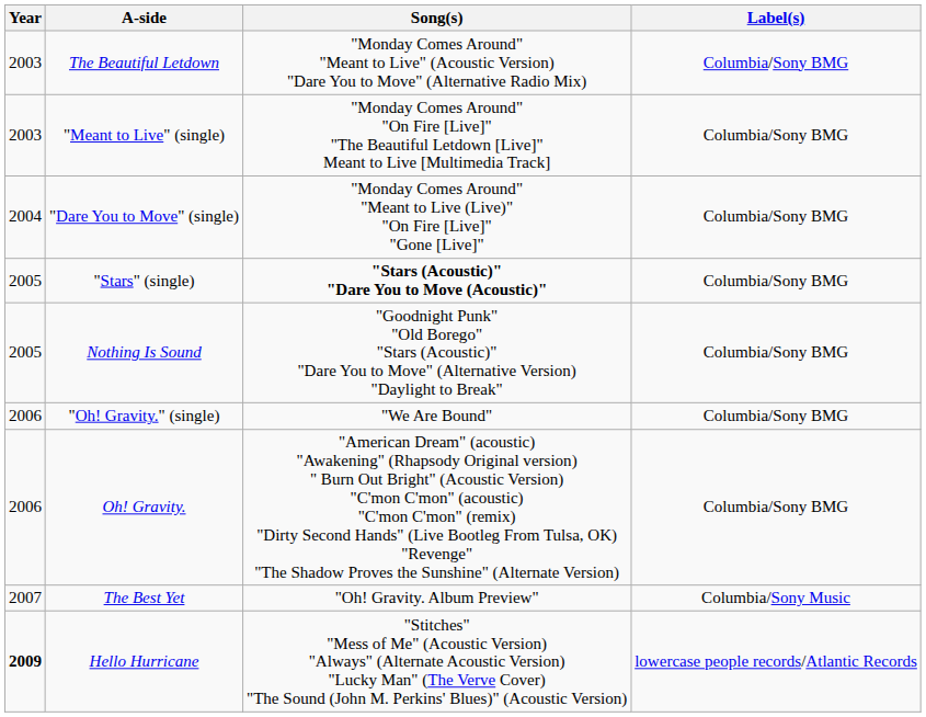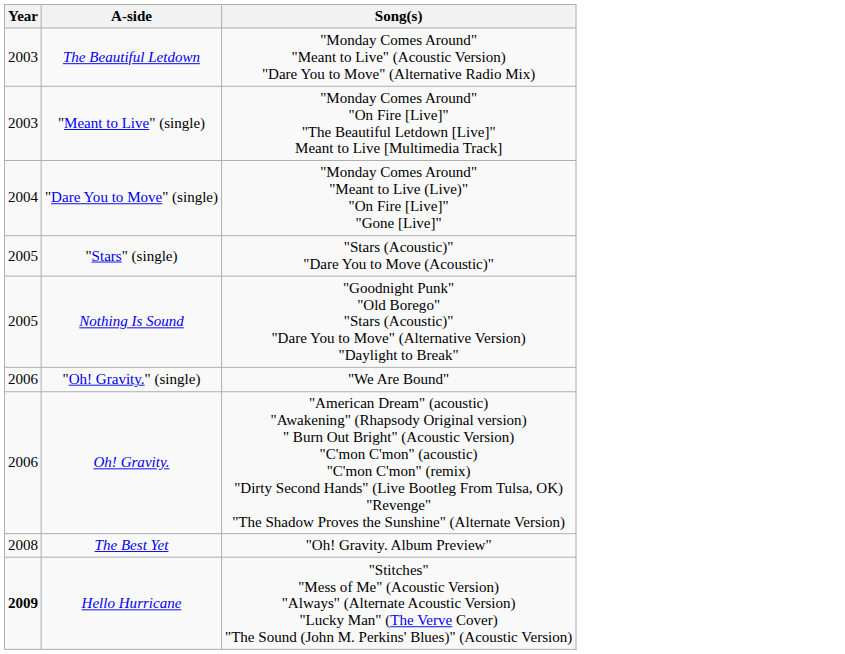- column: Label(s) | Columbia/Sony BMG | Columbia/Sony BMG | Columbia/Sony BMG | Columbia/Sony BMG | Columbia/Sony BMG | Columbia/Sony BMG | Columbia/Sony BMG | Columbia/Sony Music | lowercase people records/Atlantic Records
"Stars" (single) | Song(s): bold -> normal
The Best Yet | Year: 2007 -> 2008
